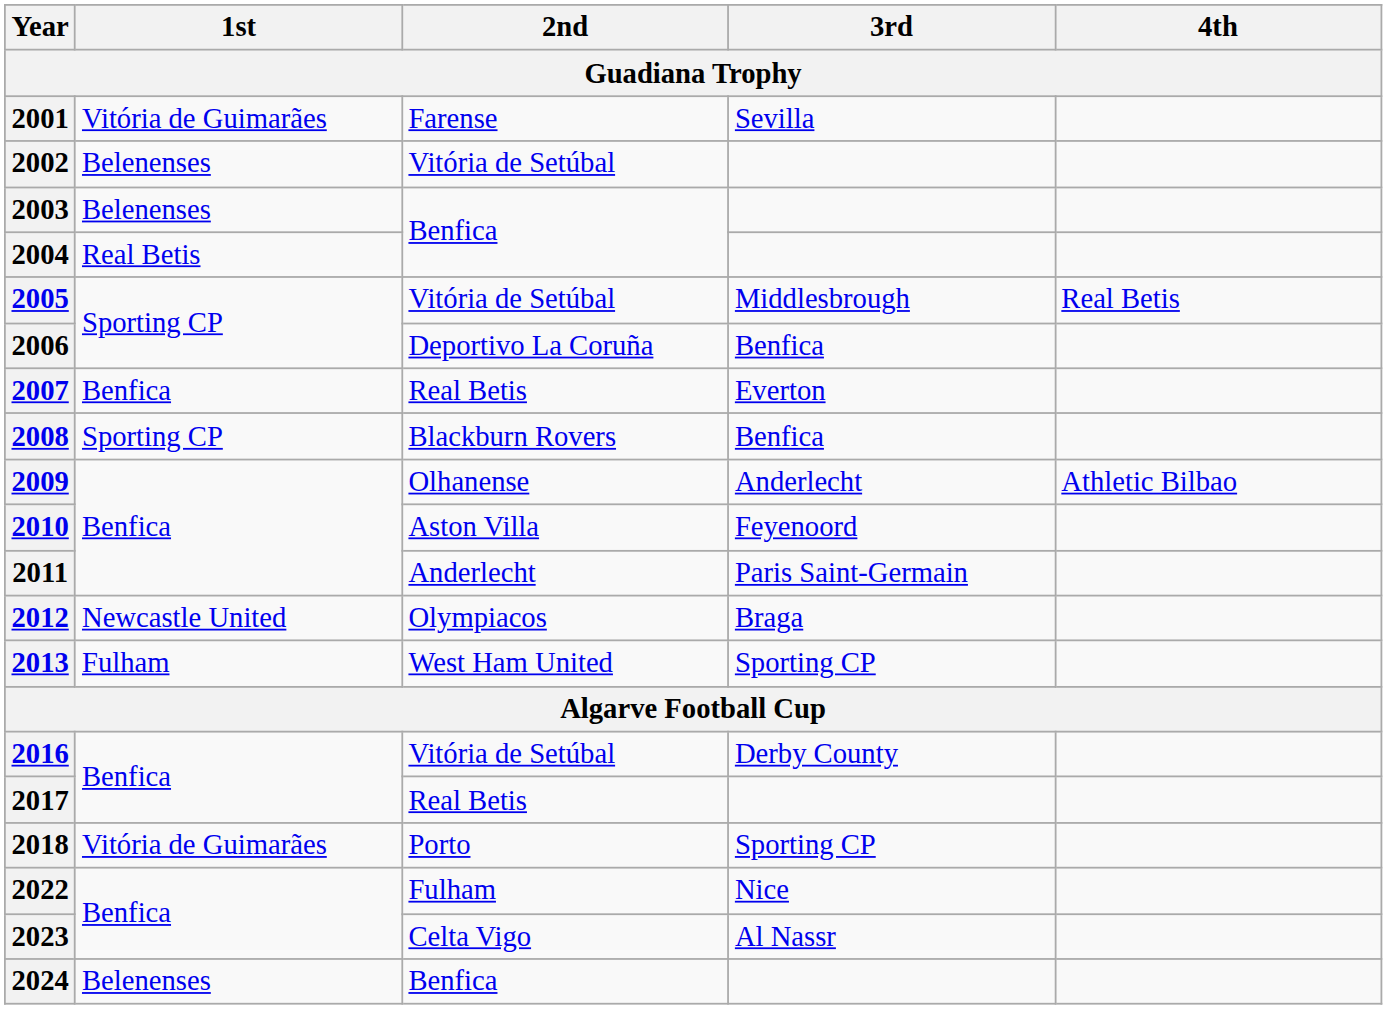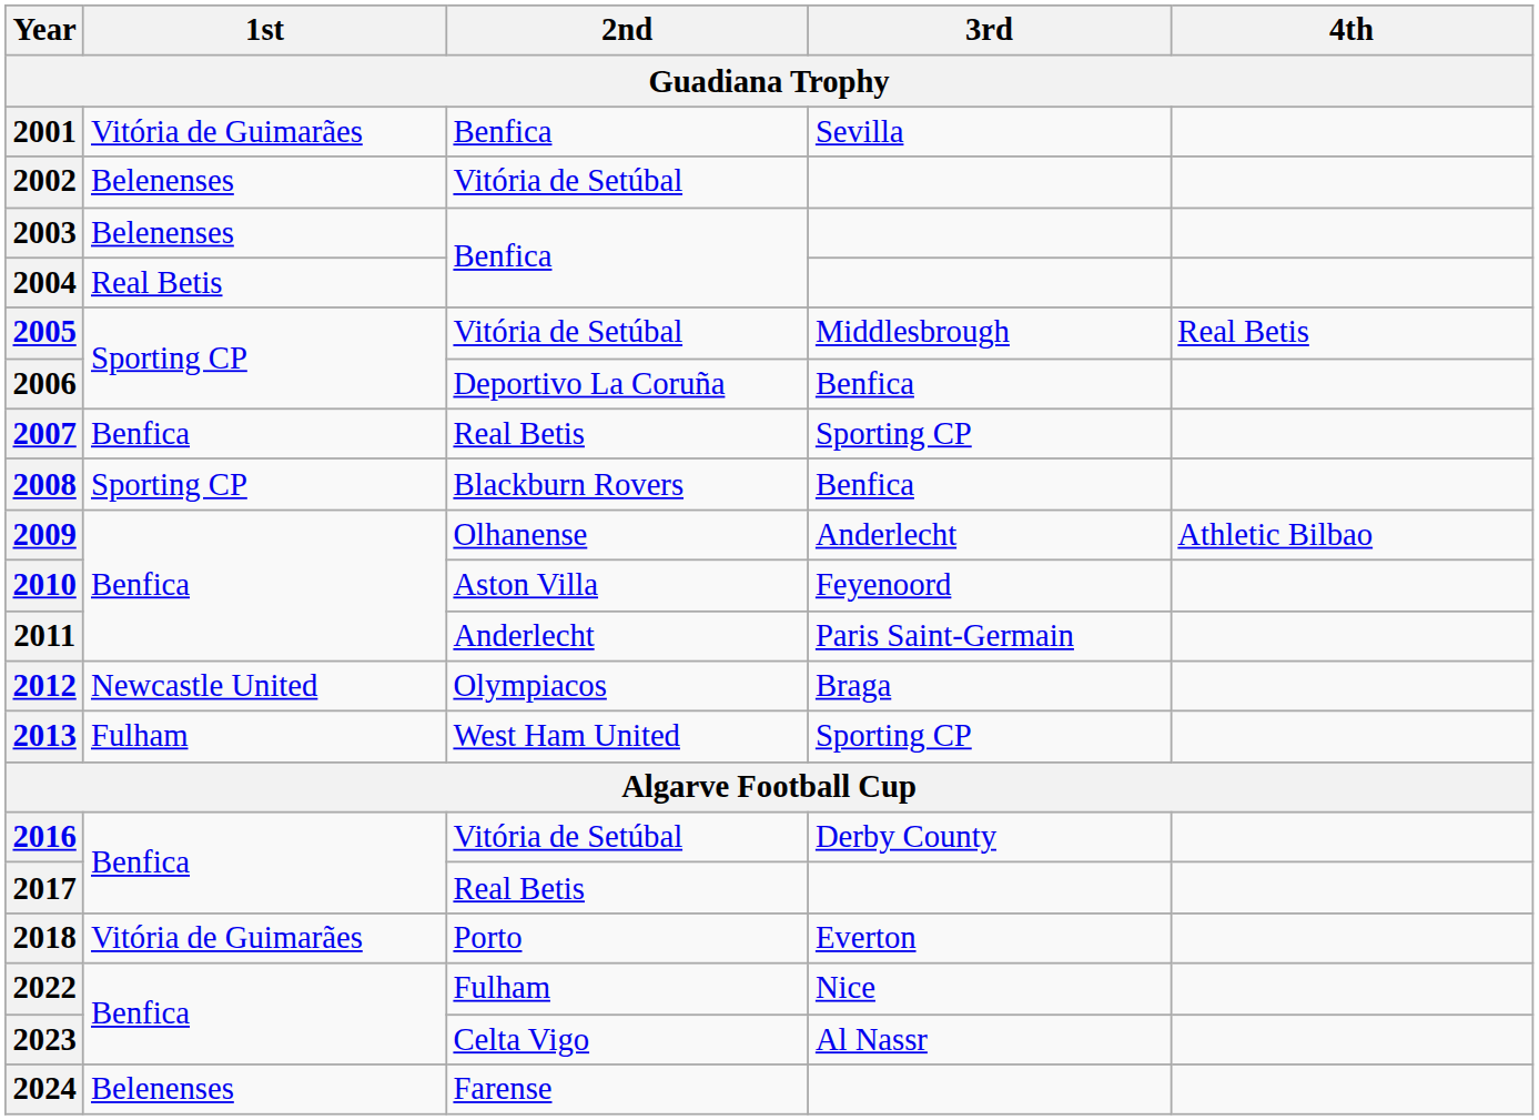2001 | 2nd: Farense -> Benfica
2007 | 3rd: Everton -> Sporting CP
2018 | 3rd: Sporting CP -> Everton
2024 | 2nd: Benfica -> Farense
